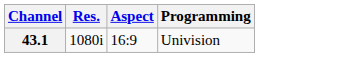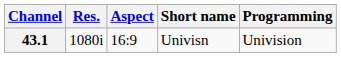+ column: Short name | Univisn
